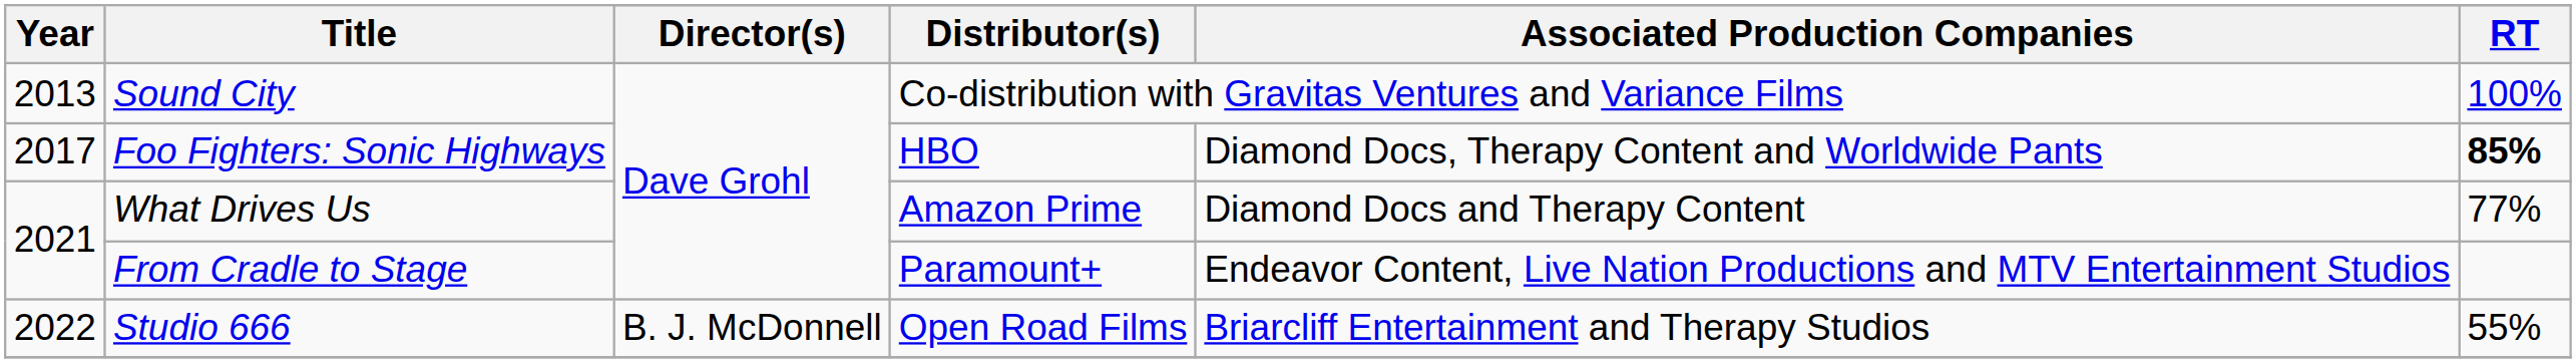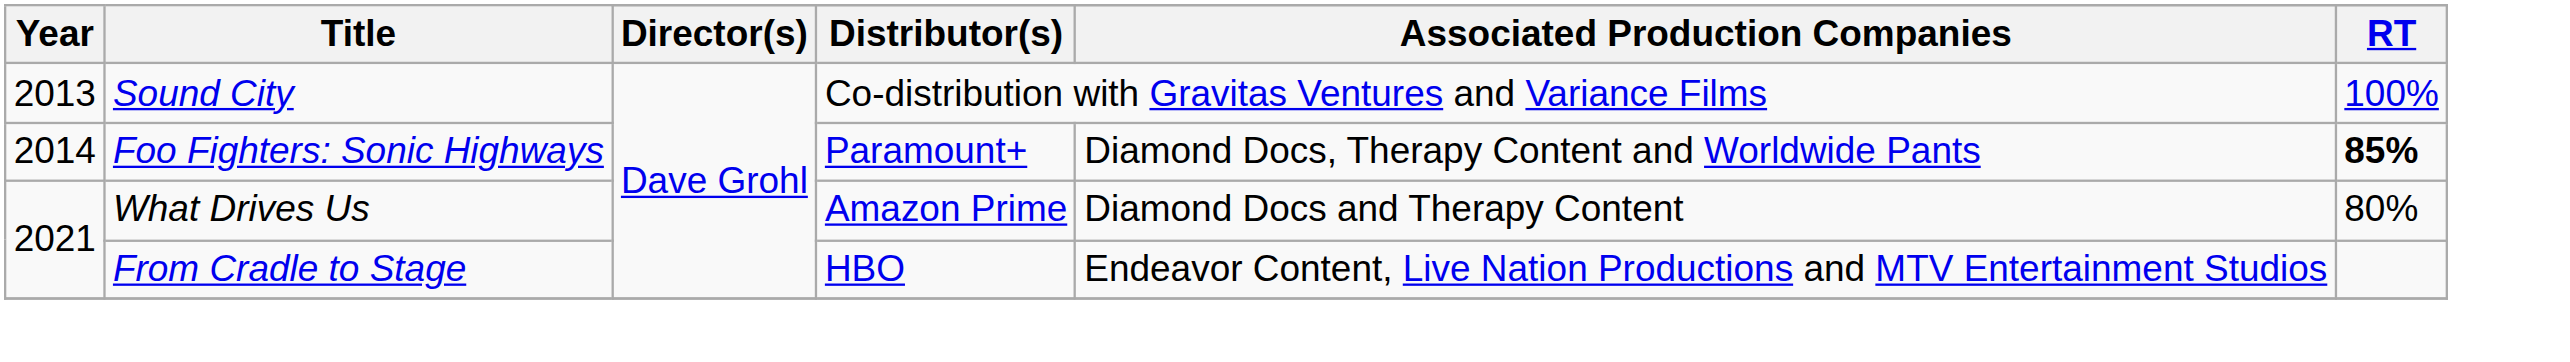Foo Fighters: Sonic Highways | Year: 2017 -> 2014
Foo Fighters: Sonic Highways | Distributor(s): HBO -> Paramount+
What Drives Us | RT: 77% -> 80%
From Cradle to Stage | Distributor(s): Paramount+ -> HBO
- row: 2022 | Studio 666 | B. J. McDonnell | Open Road Films | Briarcliff Entertainment and Therapy Studios | 55%
